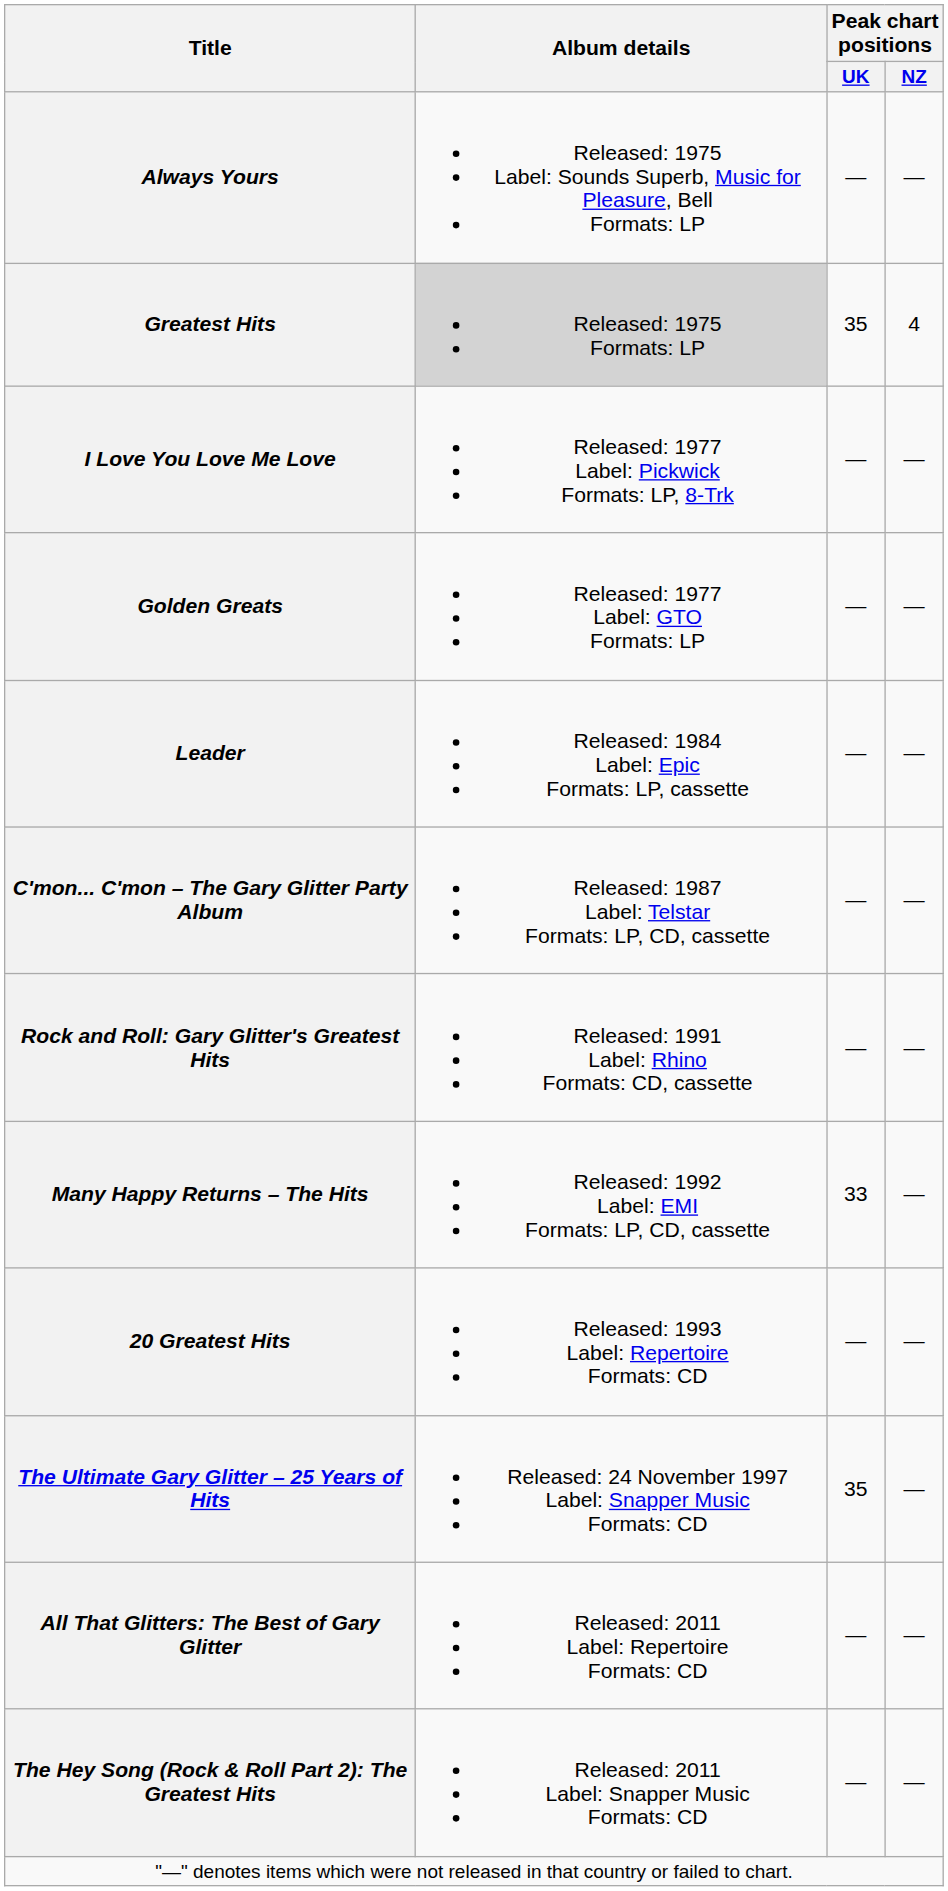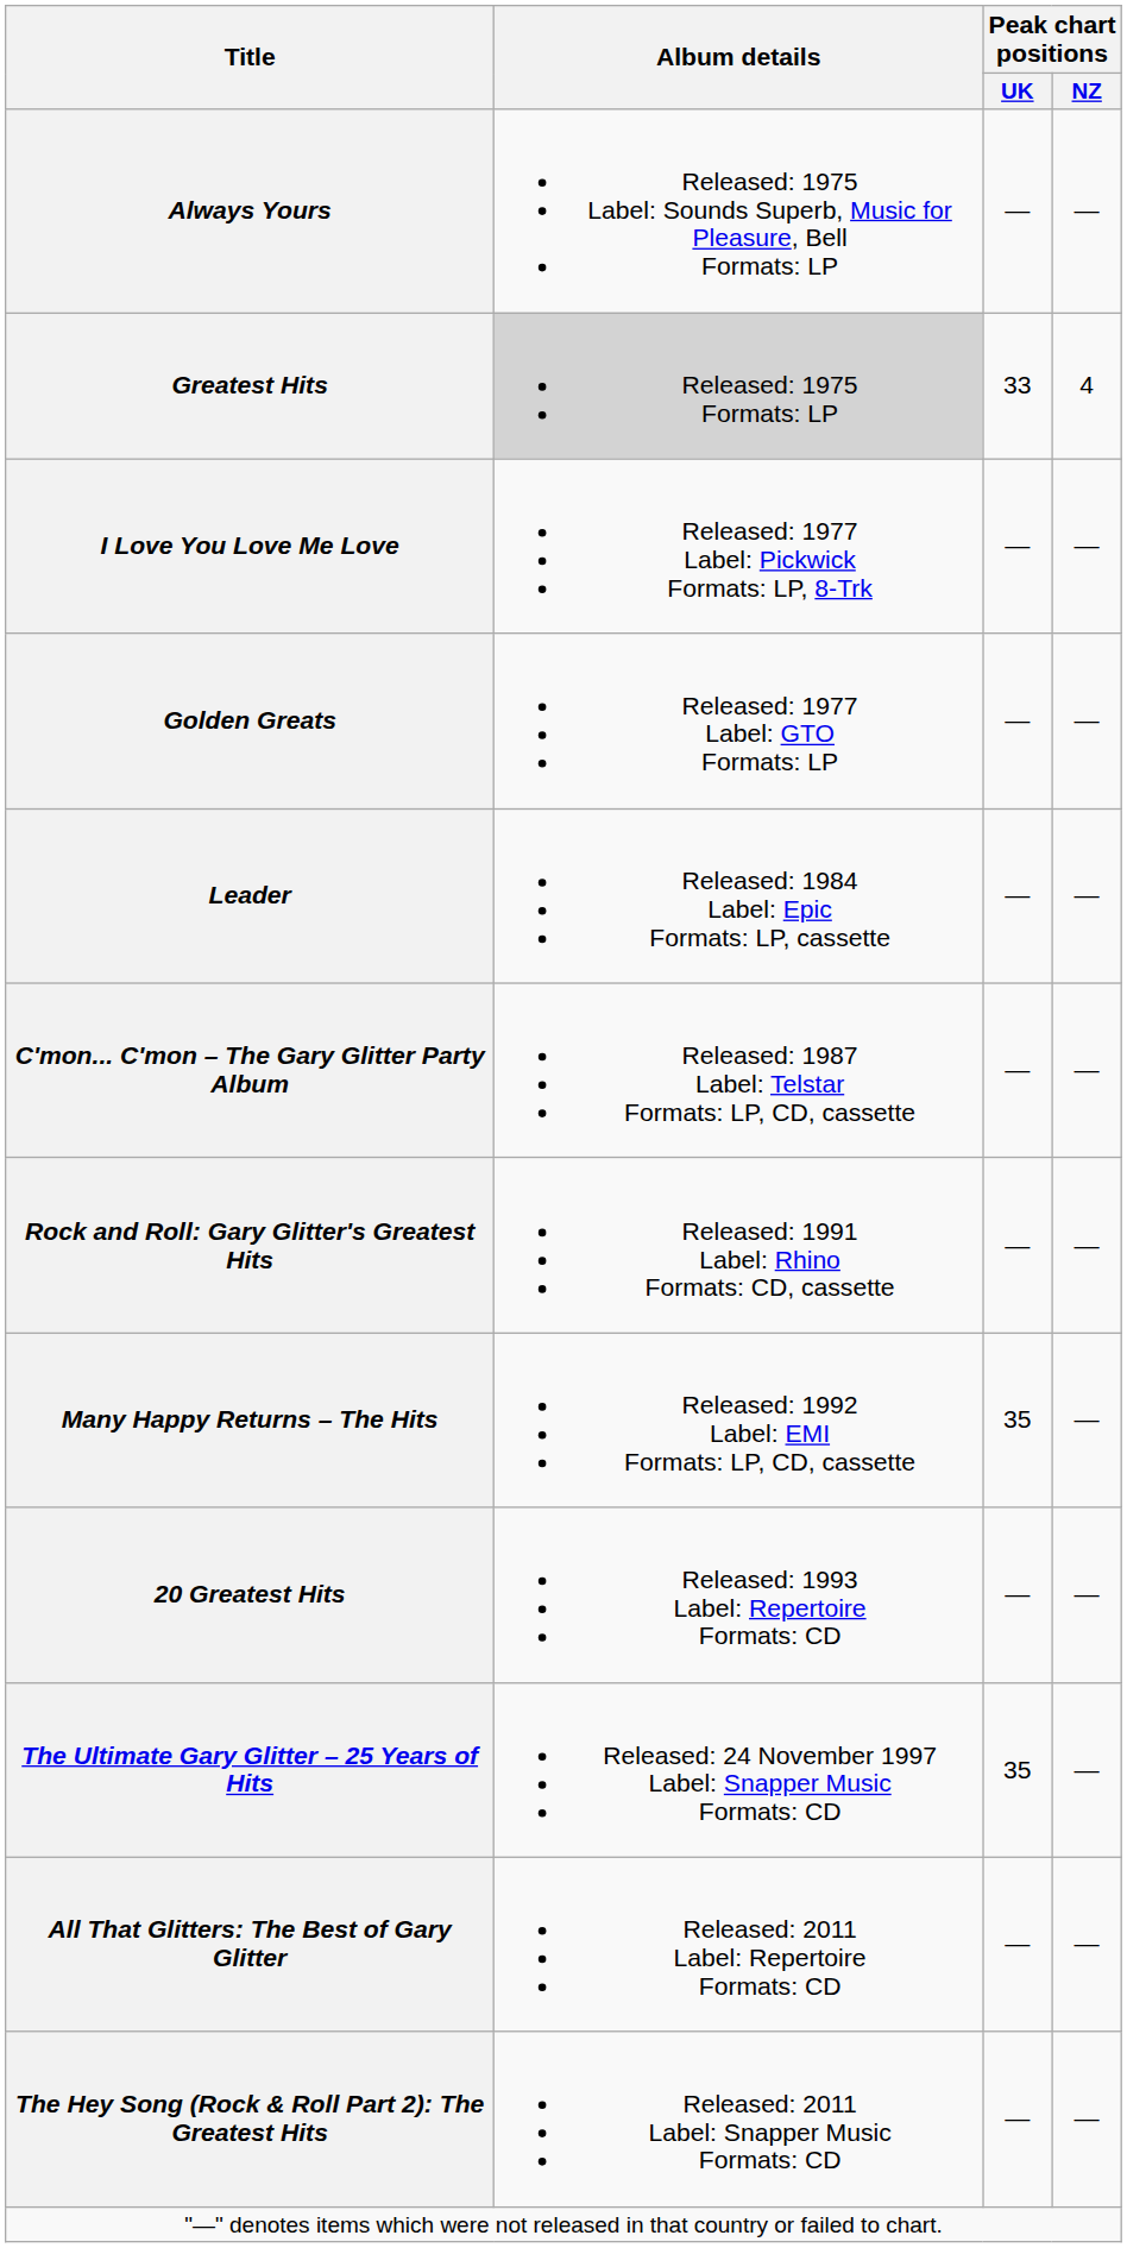Greatest Hits | Peak chart positions / UK: 35 -> 33
Many Happy Returns – The Hits | Peak chart positions / UK: 33 -> 35
